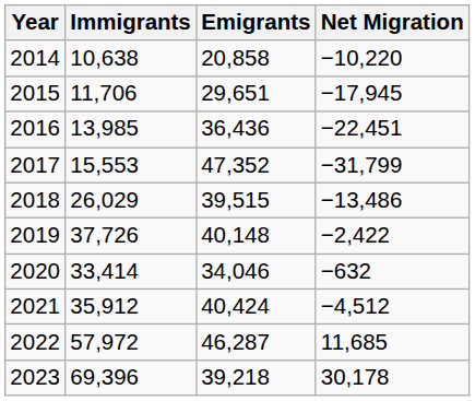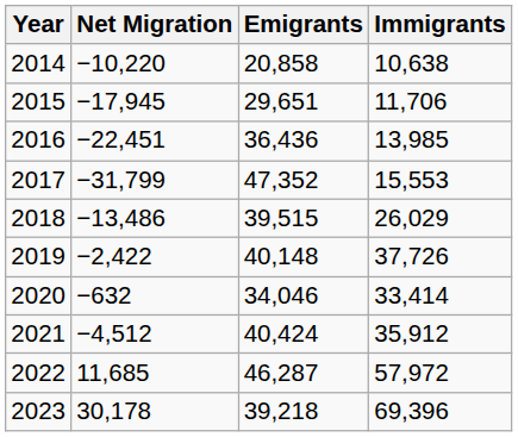columns swapped: Immigrants <-> Net Migration
